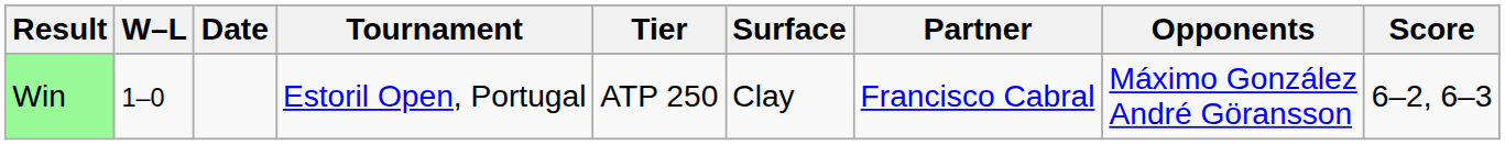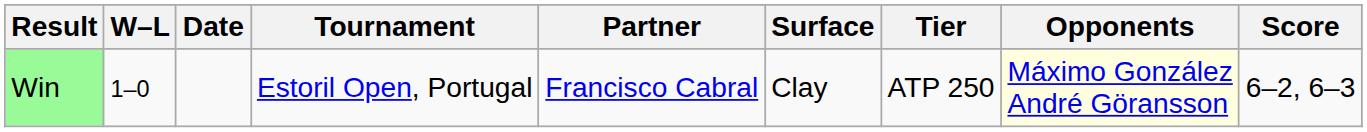columns swapped: Tier <-> Partner
Win | Opponents: no background -> lightyellow background
